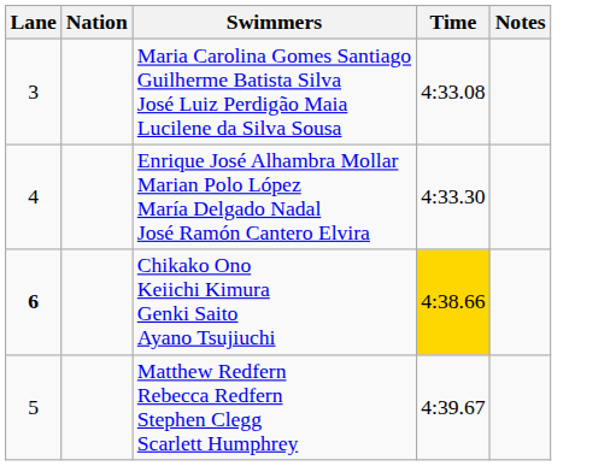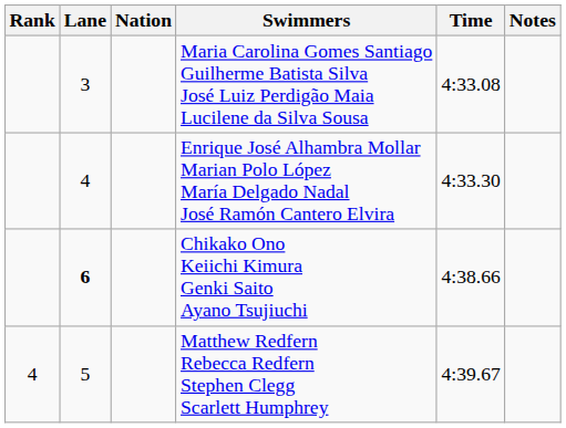+ column: Rank | 4
Chikako Ono Keiichi Kimura Genki Saito Ayano Tsujiuchi | Time: gold background -> no background
